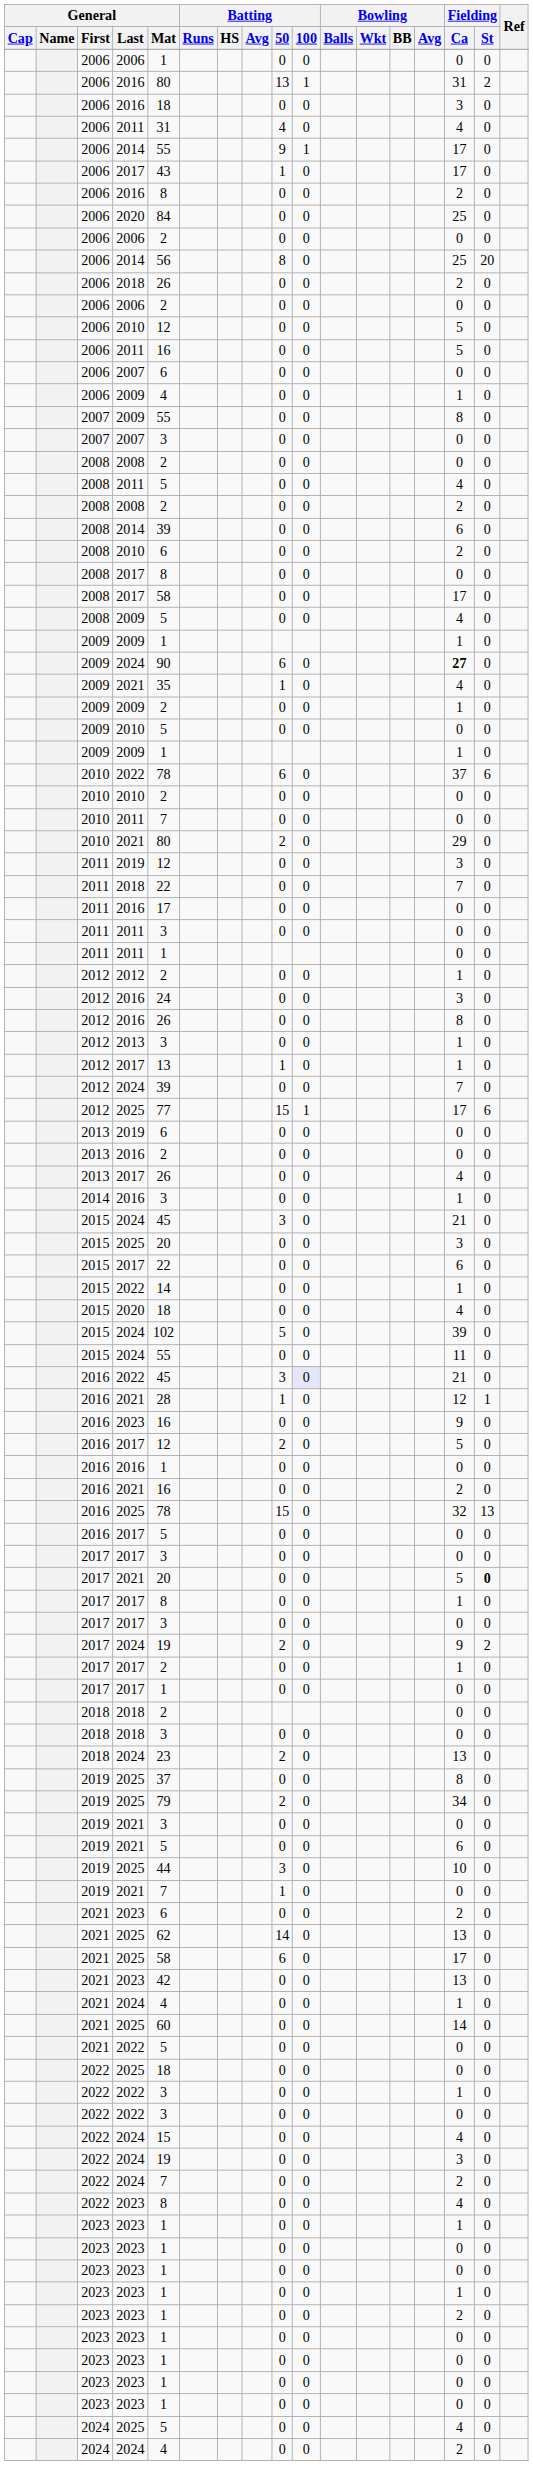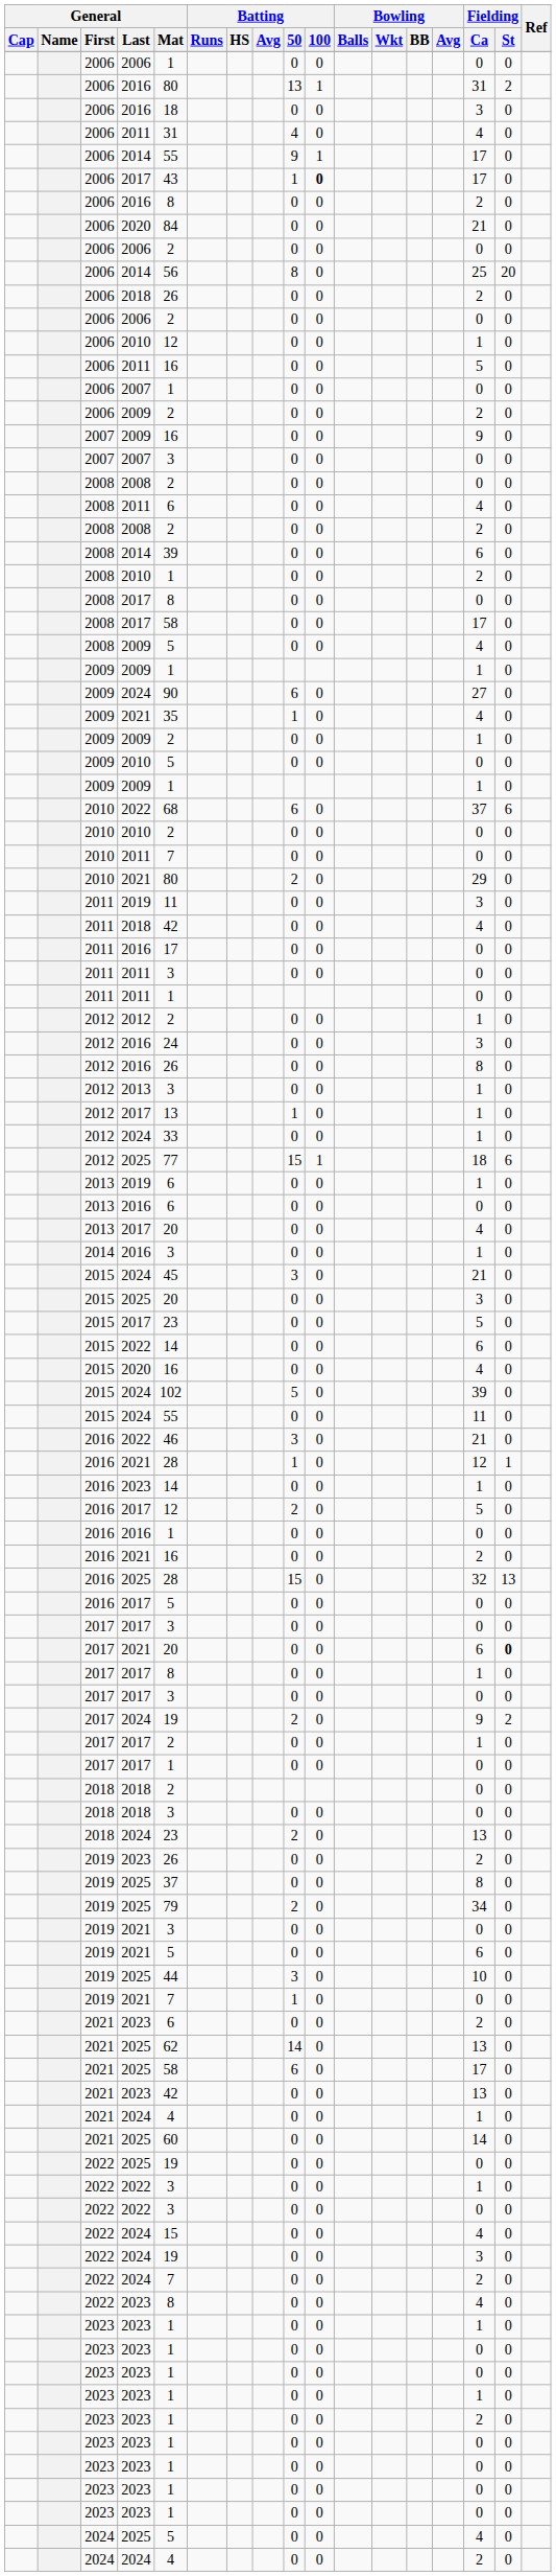2006 / 2017 | Batting / 100: normal -> bold
2006 / 2020 | Fielding / Ca: 25 -> 21
2006 / 2010 | Fielding / Ca: 5 -> 1
2006 / 2007 | General / Mat: 6 -> 1
2006 / 2009 | General / Mat: 4 -> 2
2006 / 2009 | Fielding / Ca: 1 -> 2
2007 / 2009 | General / Mat: 55 -> 16
2007 / 2009 | Fielding / Ca: 8 -> 9
2008 / 2011 | General / Mat: 5 -> 6
2008 / 2010 | General / Mat: 6 -> 1
2009 / 2024 | Fielding / Ca: bold -> normal
2010 / 2022 | General / Mat: 78 -> 68
2011 / 2019 | General / Mat: 12 -> 11
2011 / 2018 | General / Mat: 22 -> 42
2011 / 2018 | Fielding / Ca: 7 -> 4
2012 / 2024 | General / Mat: 39 -> 33
2012 / 2024 | Fielding / Ca: 7 -> 1
2012 / 2025 | Fielding / Ca: 17 -> 18
2013 / 2019 | Fielding / Ca: 0 -> 1
2013 / 2016 | General / Mat: 2 -> 6
2013 / 2017 | General / Mat: 26 -> 20
2015 / 2017 | General / Mat: 22 -> 23
2015 / 2017 | Fielding / Ca: 6 -> 5
2015 / 2022 | Fielding / Ca: 1 -> 6
2015 / 2020 | General / Mat: 18 -> 16
2016 / 2022 | General / Mat: 45 -> 46
2016 / 2022 | Batting / 100: lavender background -> no background
2016 / 2023 | General / Mat: 16 -> 14
2016 / 2023 | Fielding / Ca: 9 -> 1
2016 / 2025 | General / Mat: 78 -> 28
2017 / 2021 | Fielding / Ca: 5 -> 6
+ row: 2019 | 2023 | 26 | 0 | 0 | 2 | 0
- row: 2021 | 2022 | 5 | 0 | 0 | 0 | 0
2022 / 2025 | General / Mat: 18 -> 19
